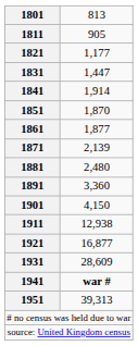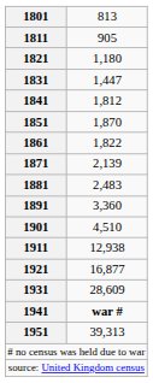1821 | column 2: 1,177 -> 1,180
1841 | column 2: 1,914 -> 1,812
1861 | column 2: 1,877 -> 1,822
1881 | column 2: 2,480 -> 2,483
1901 | column 2: 4,150 -> 4,510
